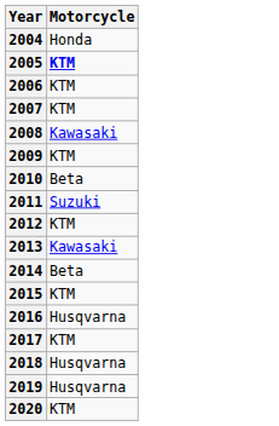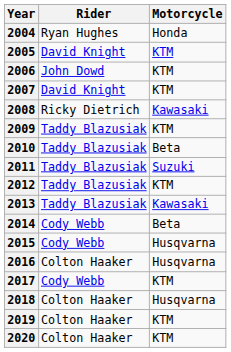+ column: Rider | Ryan Hughes | David Knight | John Dowd | David Knight | Ricky Dietrich | Taddy Blazusiak | Taddy Blazusiak | Taddy Blazusiak | Taddy Blazusiak | Taddy Blazusiak | Cody Webb | Cody Webb | Colton Haaker | Cody Webb | Colton Haaker | Colton Haaker | Colton Haaker
2005 | Motorcycle: bold -> normal
2015 | Motorcycle: KTM -> Husqvarna
2019 | Motorcycle: Husqvarna -> KTM
